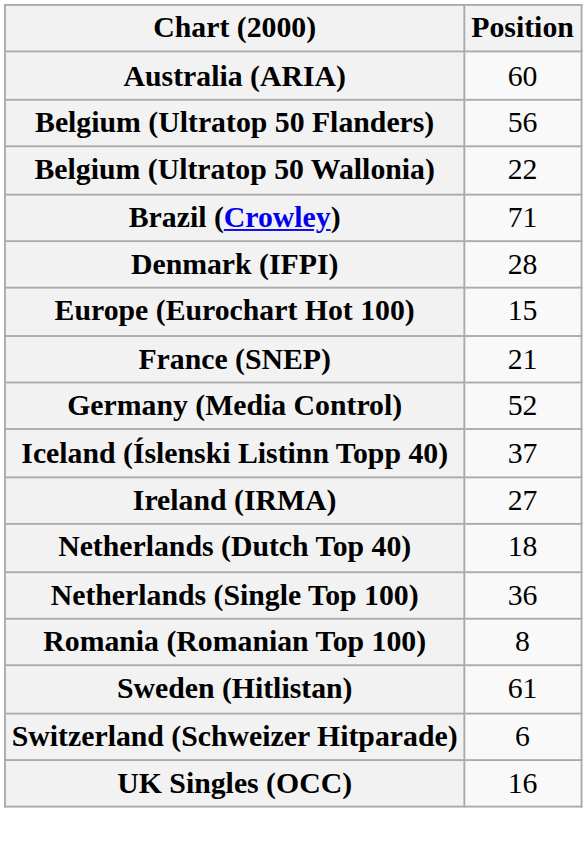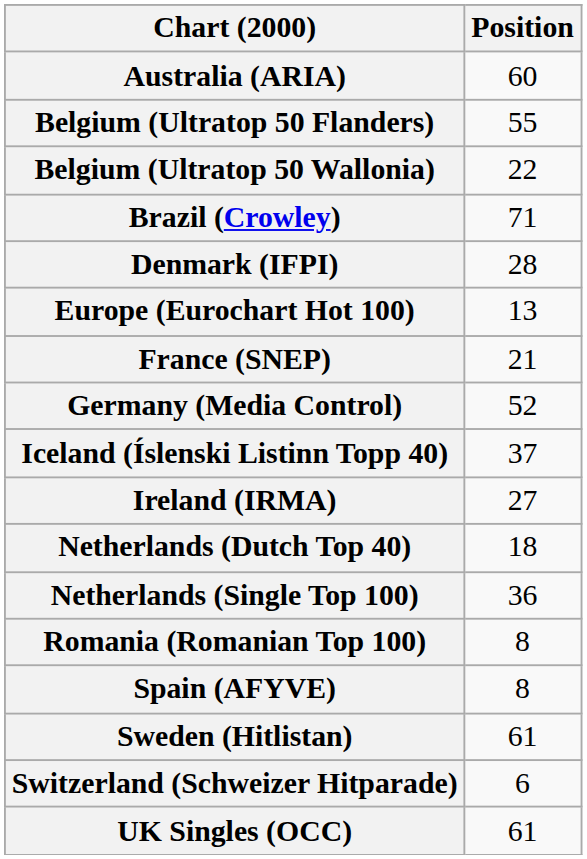Belgium (Ultratop 50 Flanders) | Position: 56 -> 55
Europe (Eurochart Hot 100) | Position: 15 -> 13
+ row: Spain (AFYVE) | 8
UK Singles (OCC) | Position: 16 -> 61
